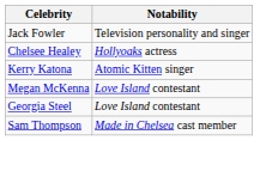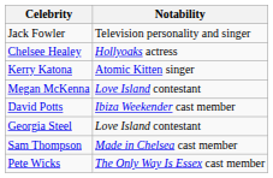+ row: David Potts | Ibiza Weekender cast member
+ row: Pete Wicks | The Only Way Is Essex cast member
